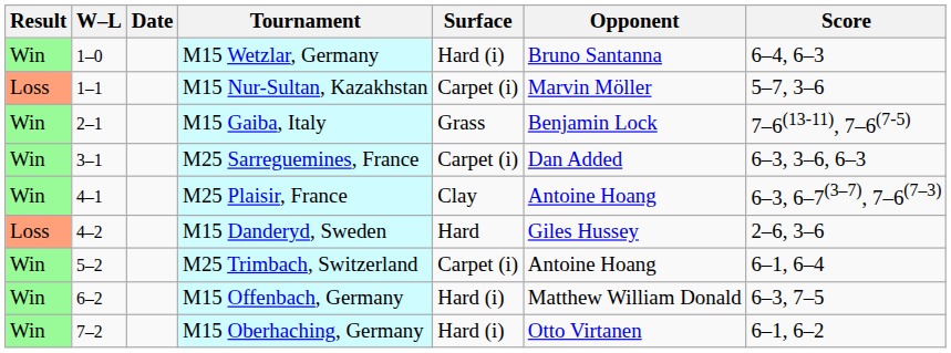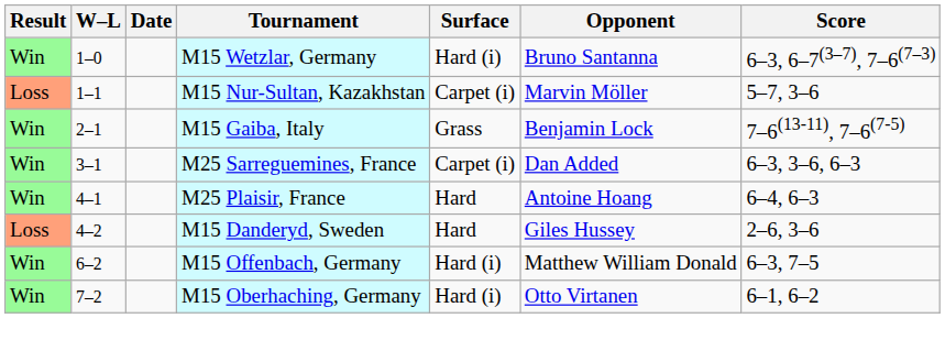M15 Wetzlar, Germany | Score: 6–4, 6–3 -> 6–3, 6–7(3–7), 7–6(7–3)
M25 Plaisir, France | Surface: Clay -> Hard
M25 Plaisir, France | Score: 6–3, 6–7(3–7), 7–6(7–3) -> 6–4, 6–3
- row: Win | 5–2 | M25 Trimbach, Switzerland | Carpet (i) | Antoine Hoang | 6–1, 6–4
